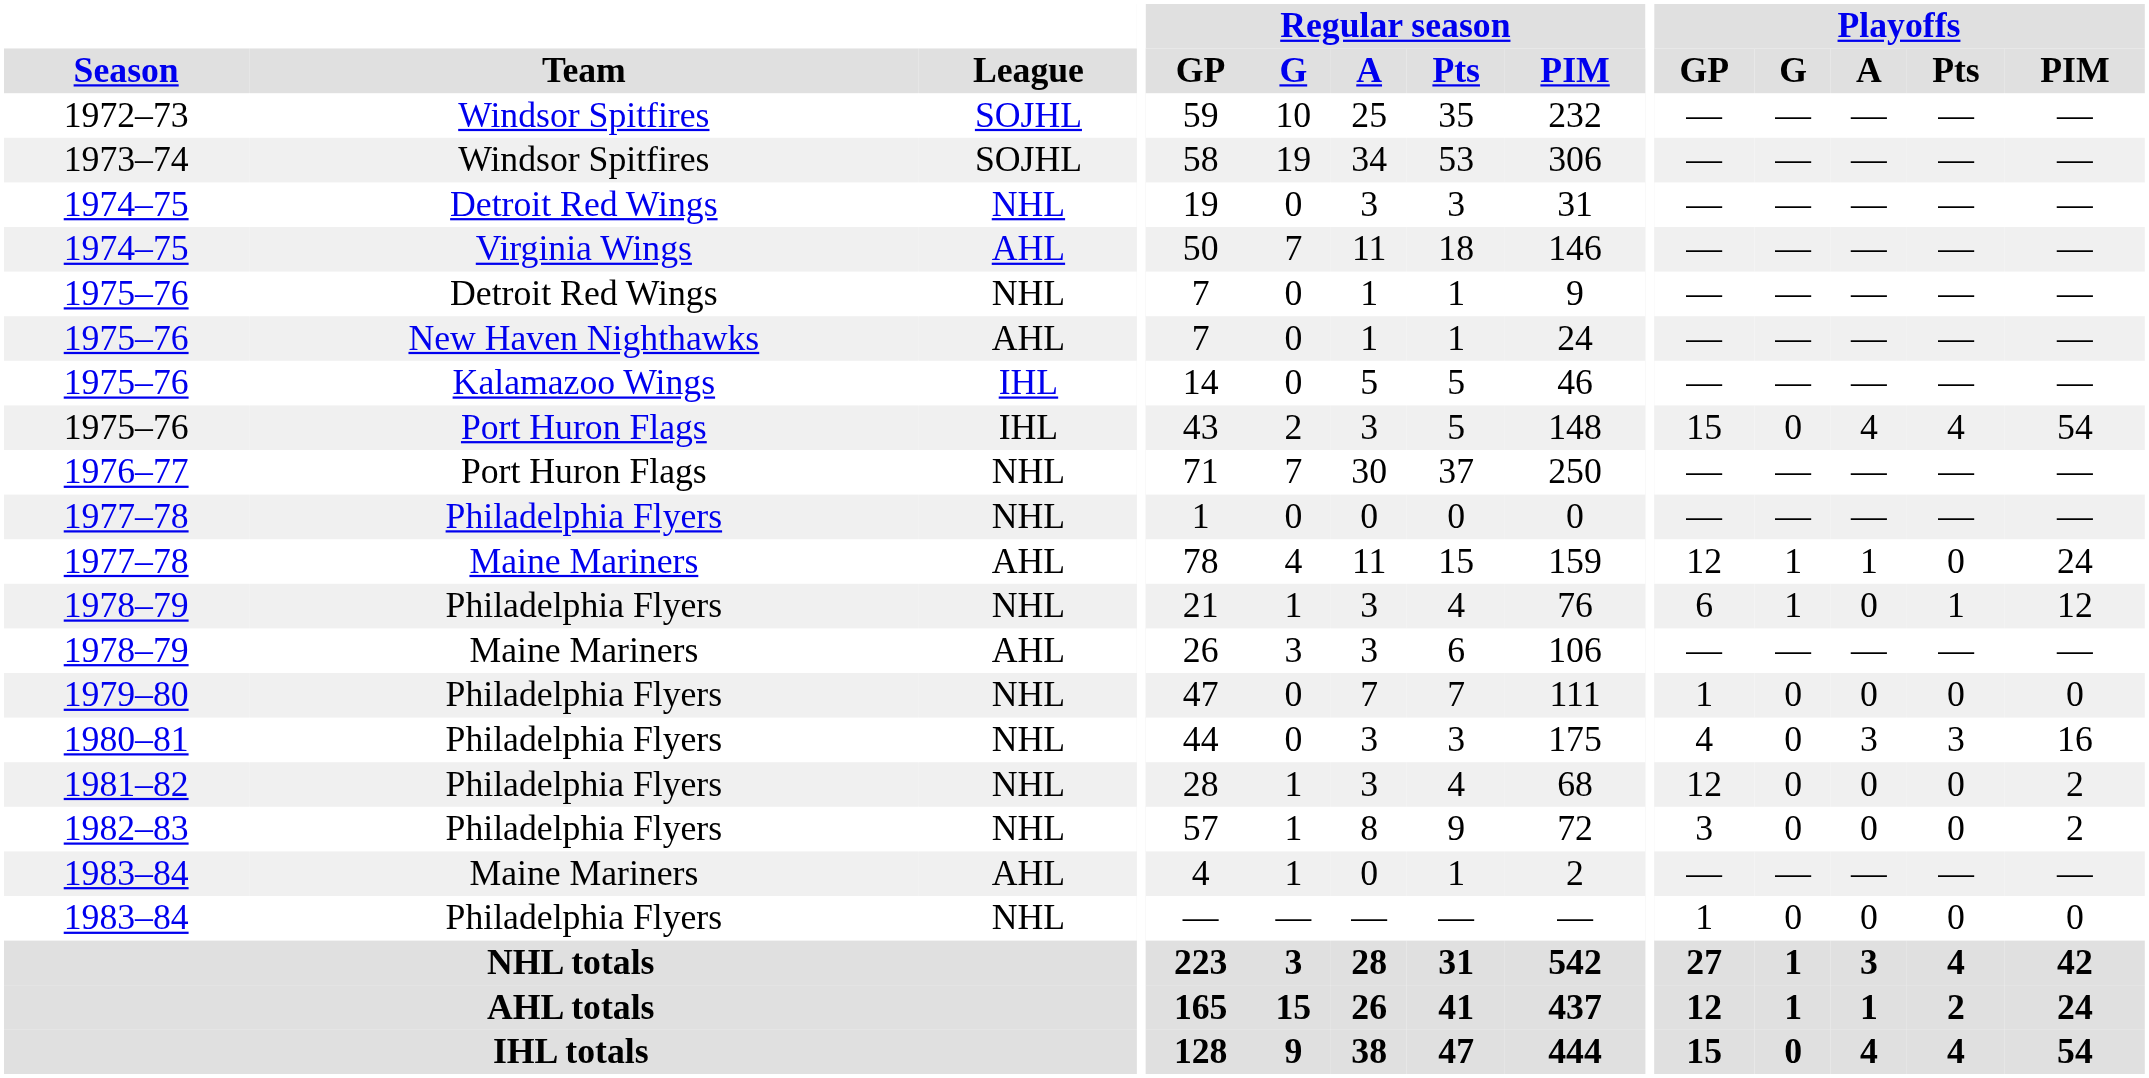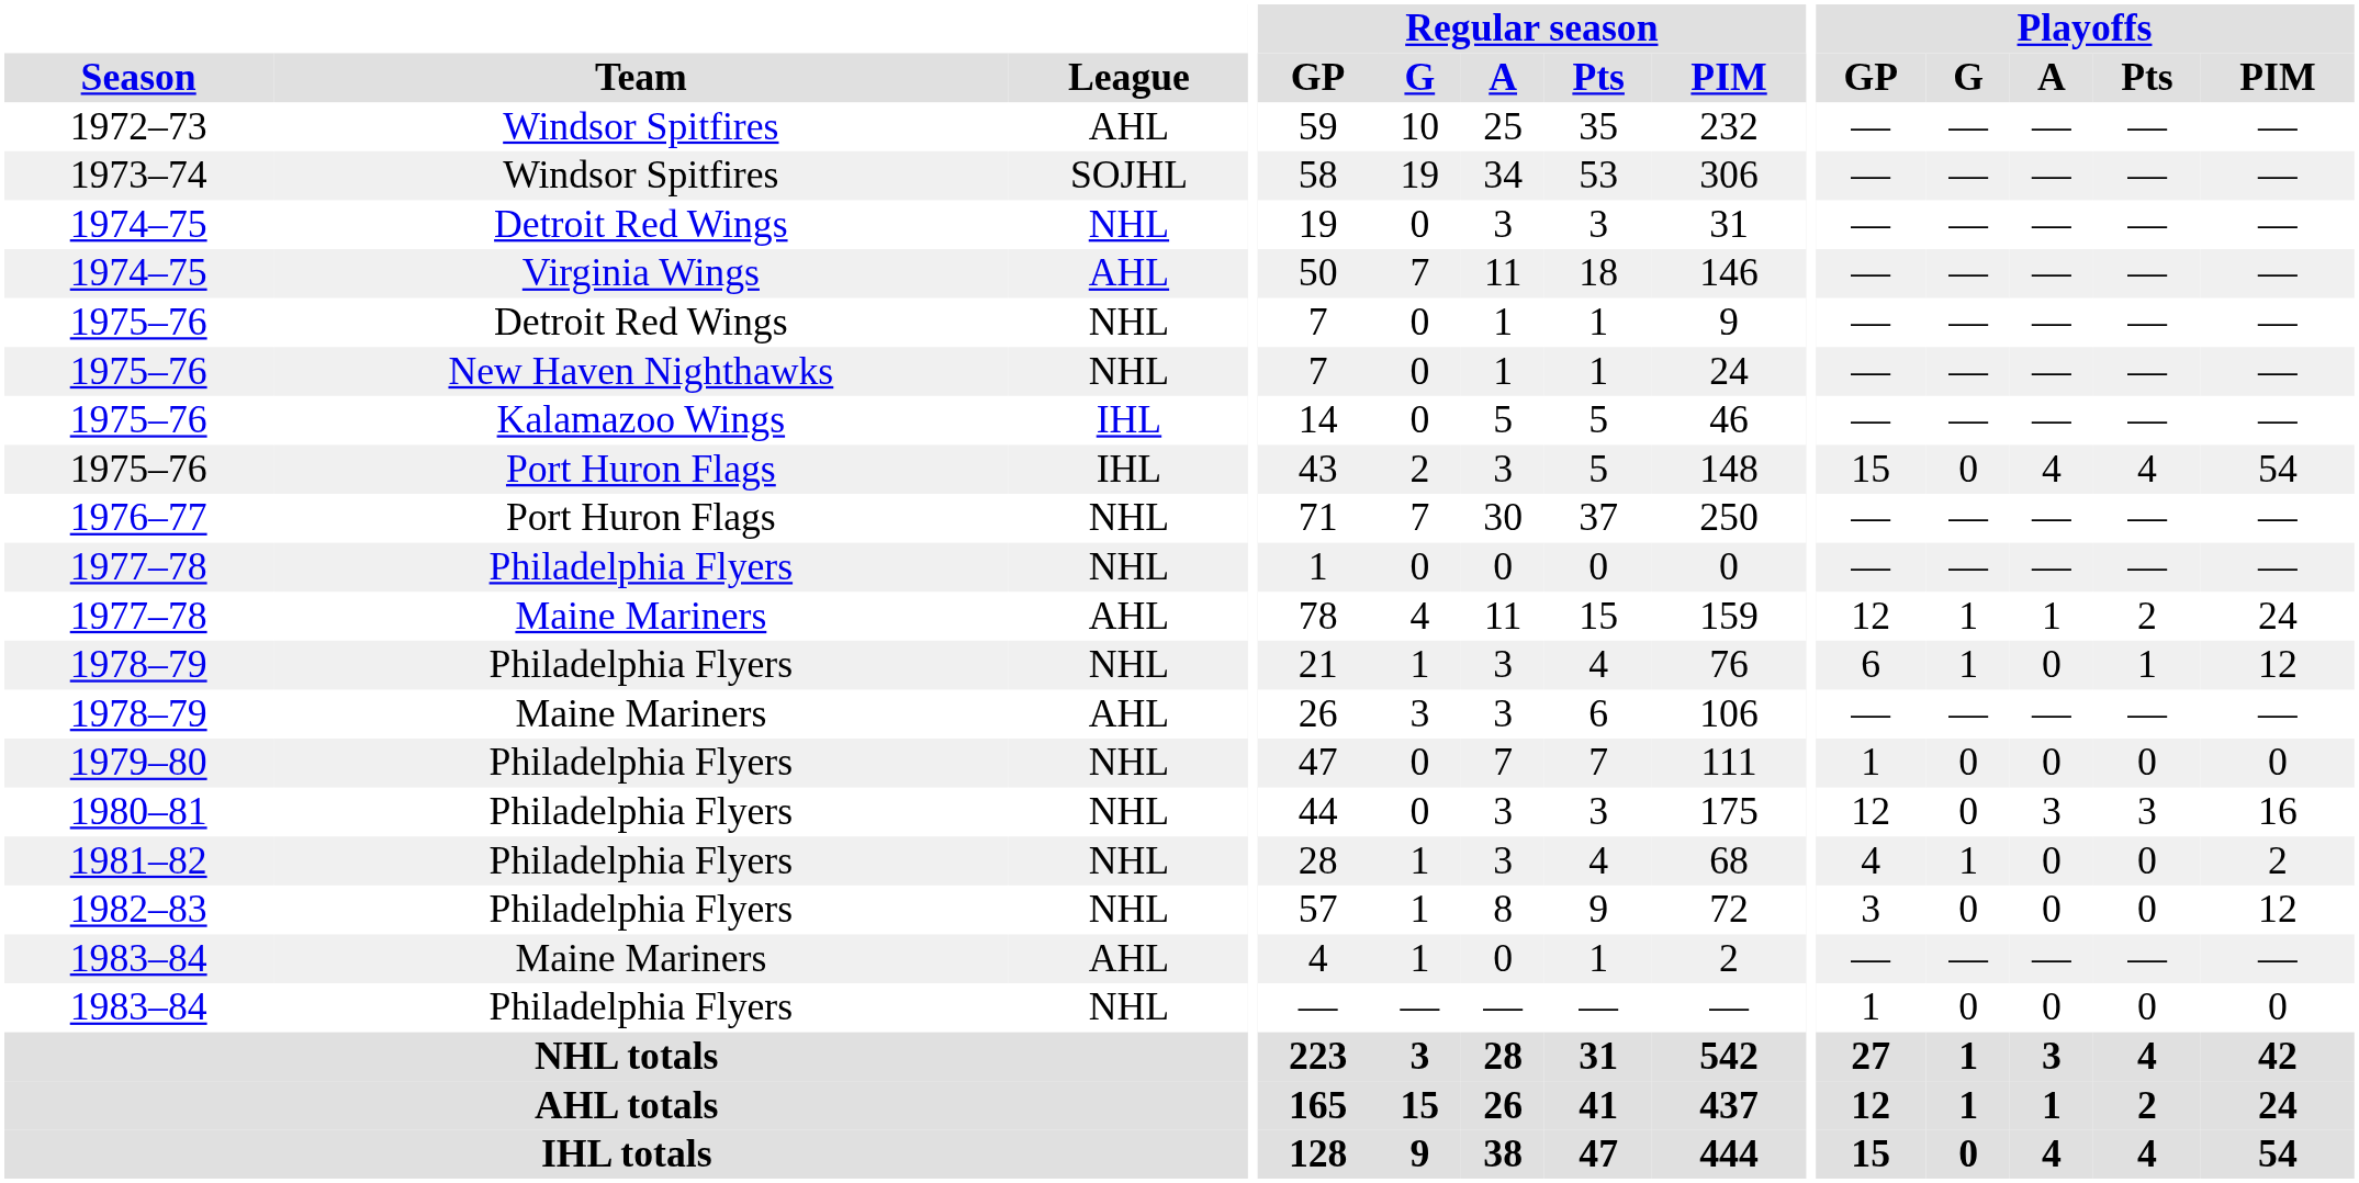1972–73 | League: SOJHL -> AHL
1975–76 / New Haven Nighthawks | League: AHL -> NHL
1977–78 / Maine Mariners | Playoffs / Pts: 0 -> 2
1980–81 | Playoffs / GP: 4 -> 12
1981–82 | Playoffs / GP: 12 -> 4
1981–82 | Playoffs / G: 0 -> 1
1982–83 | Playoffs / PIM: 2 -> 12
